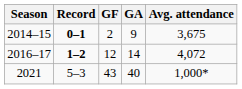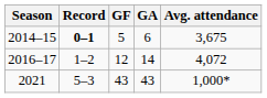2014–15 | GF: 2 -> 5
2014–15 | GA: 9 -> 6
2016–17 | Record: bold -> normal
2021 | GA: 40 -> 43
